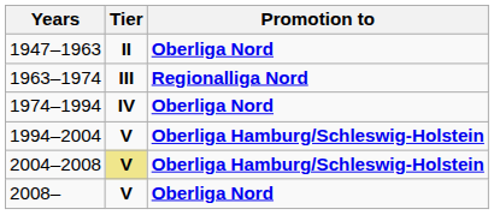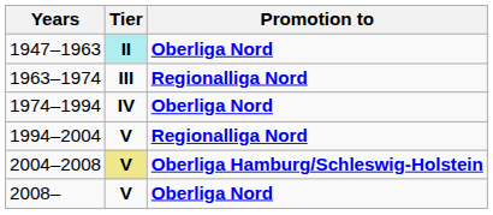1947–1963 | Tier: no background -> paleturquoise background
1994–2004 | Promotion to: Oberliga Hamburg/Schleswig-Holstein -> Regionalliga Nord
